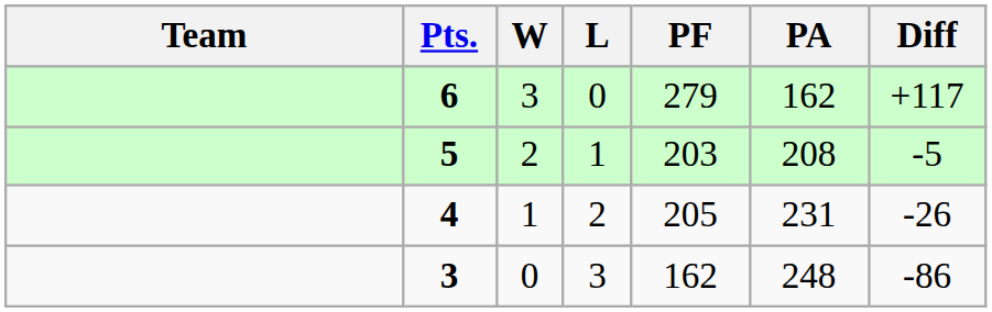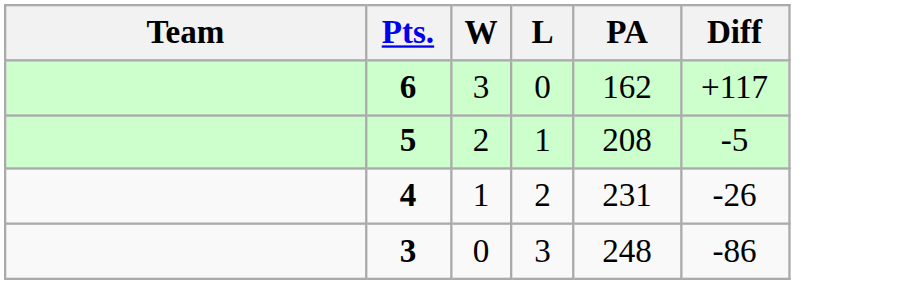- column: PF | 279 | 203 | 205 | 162
